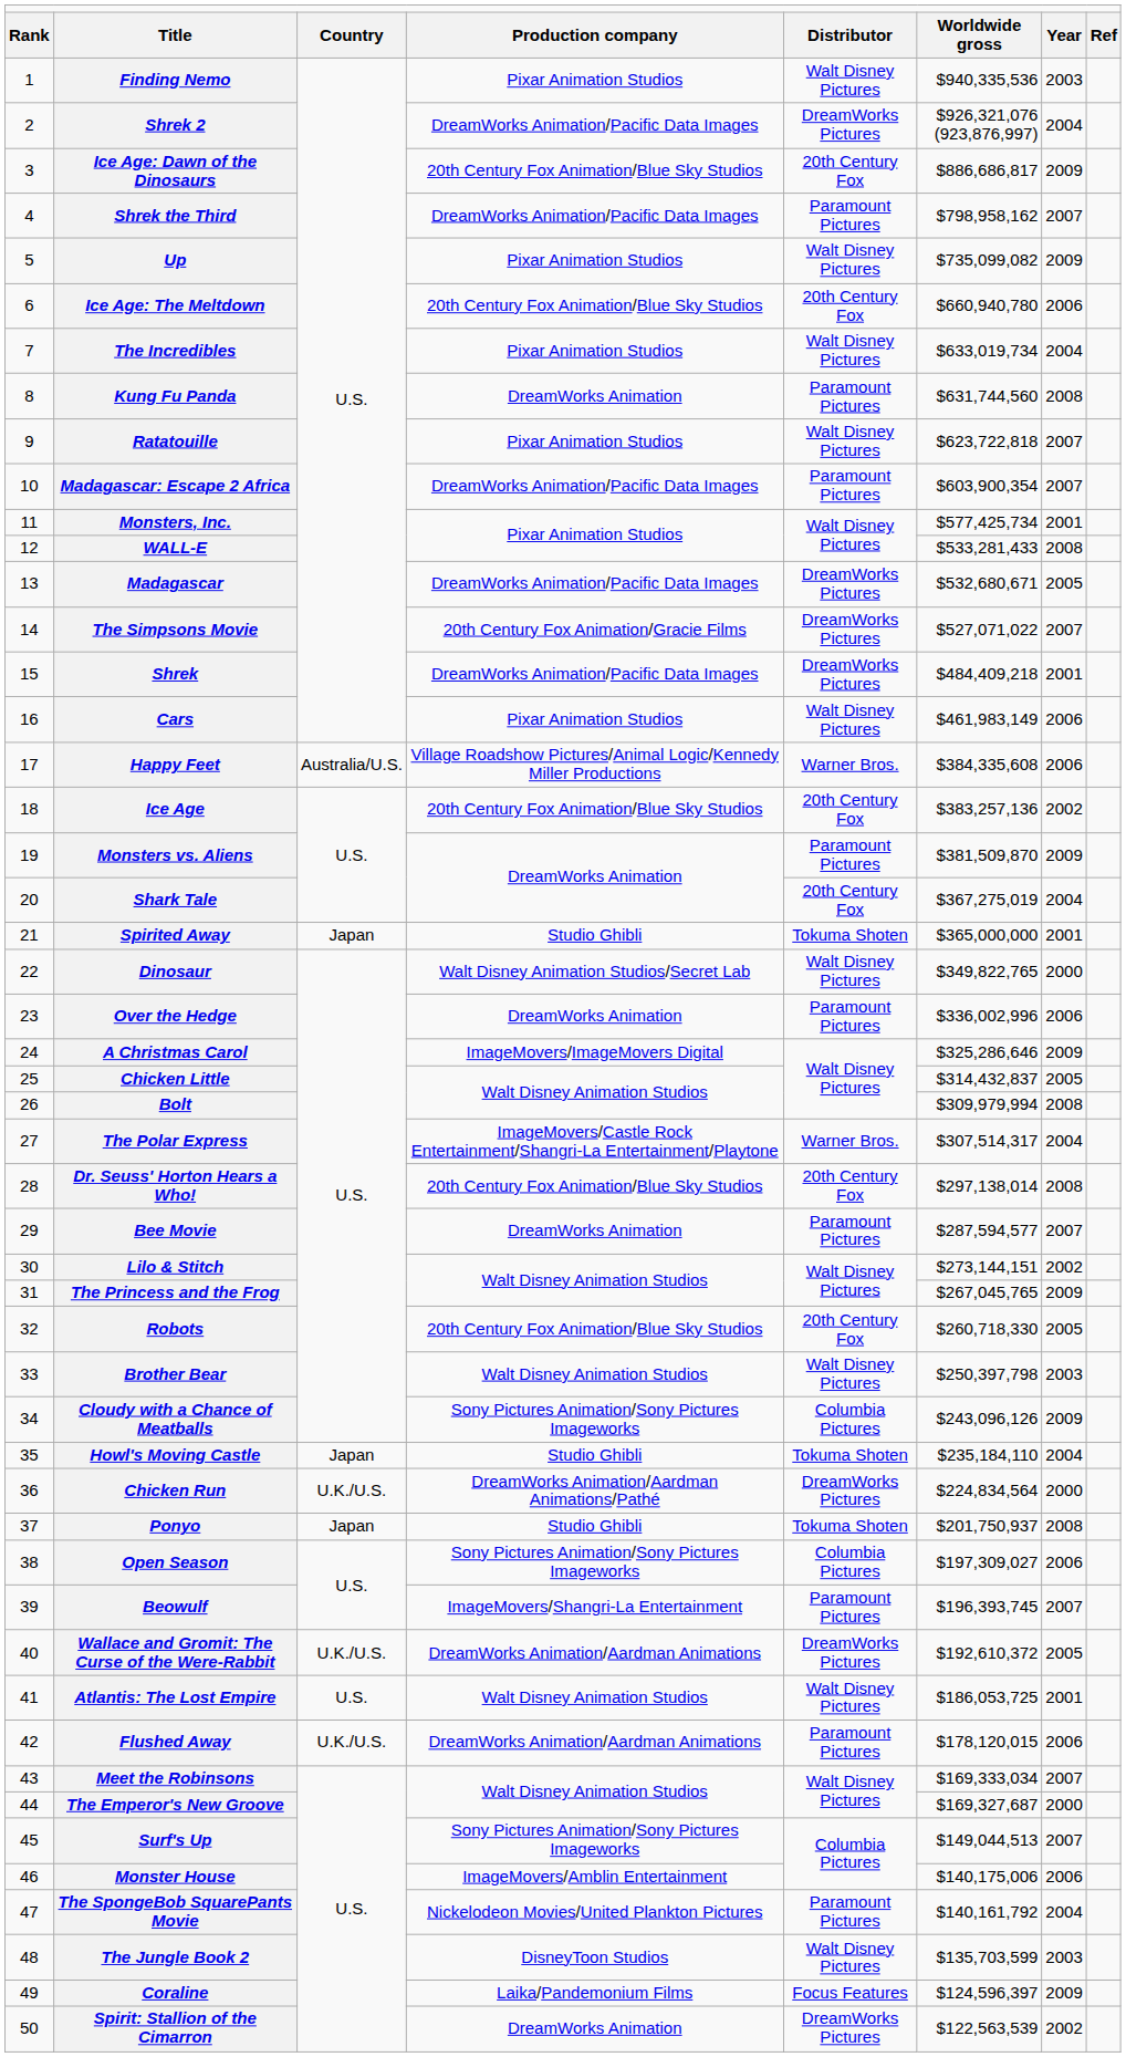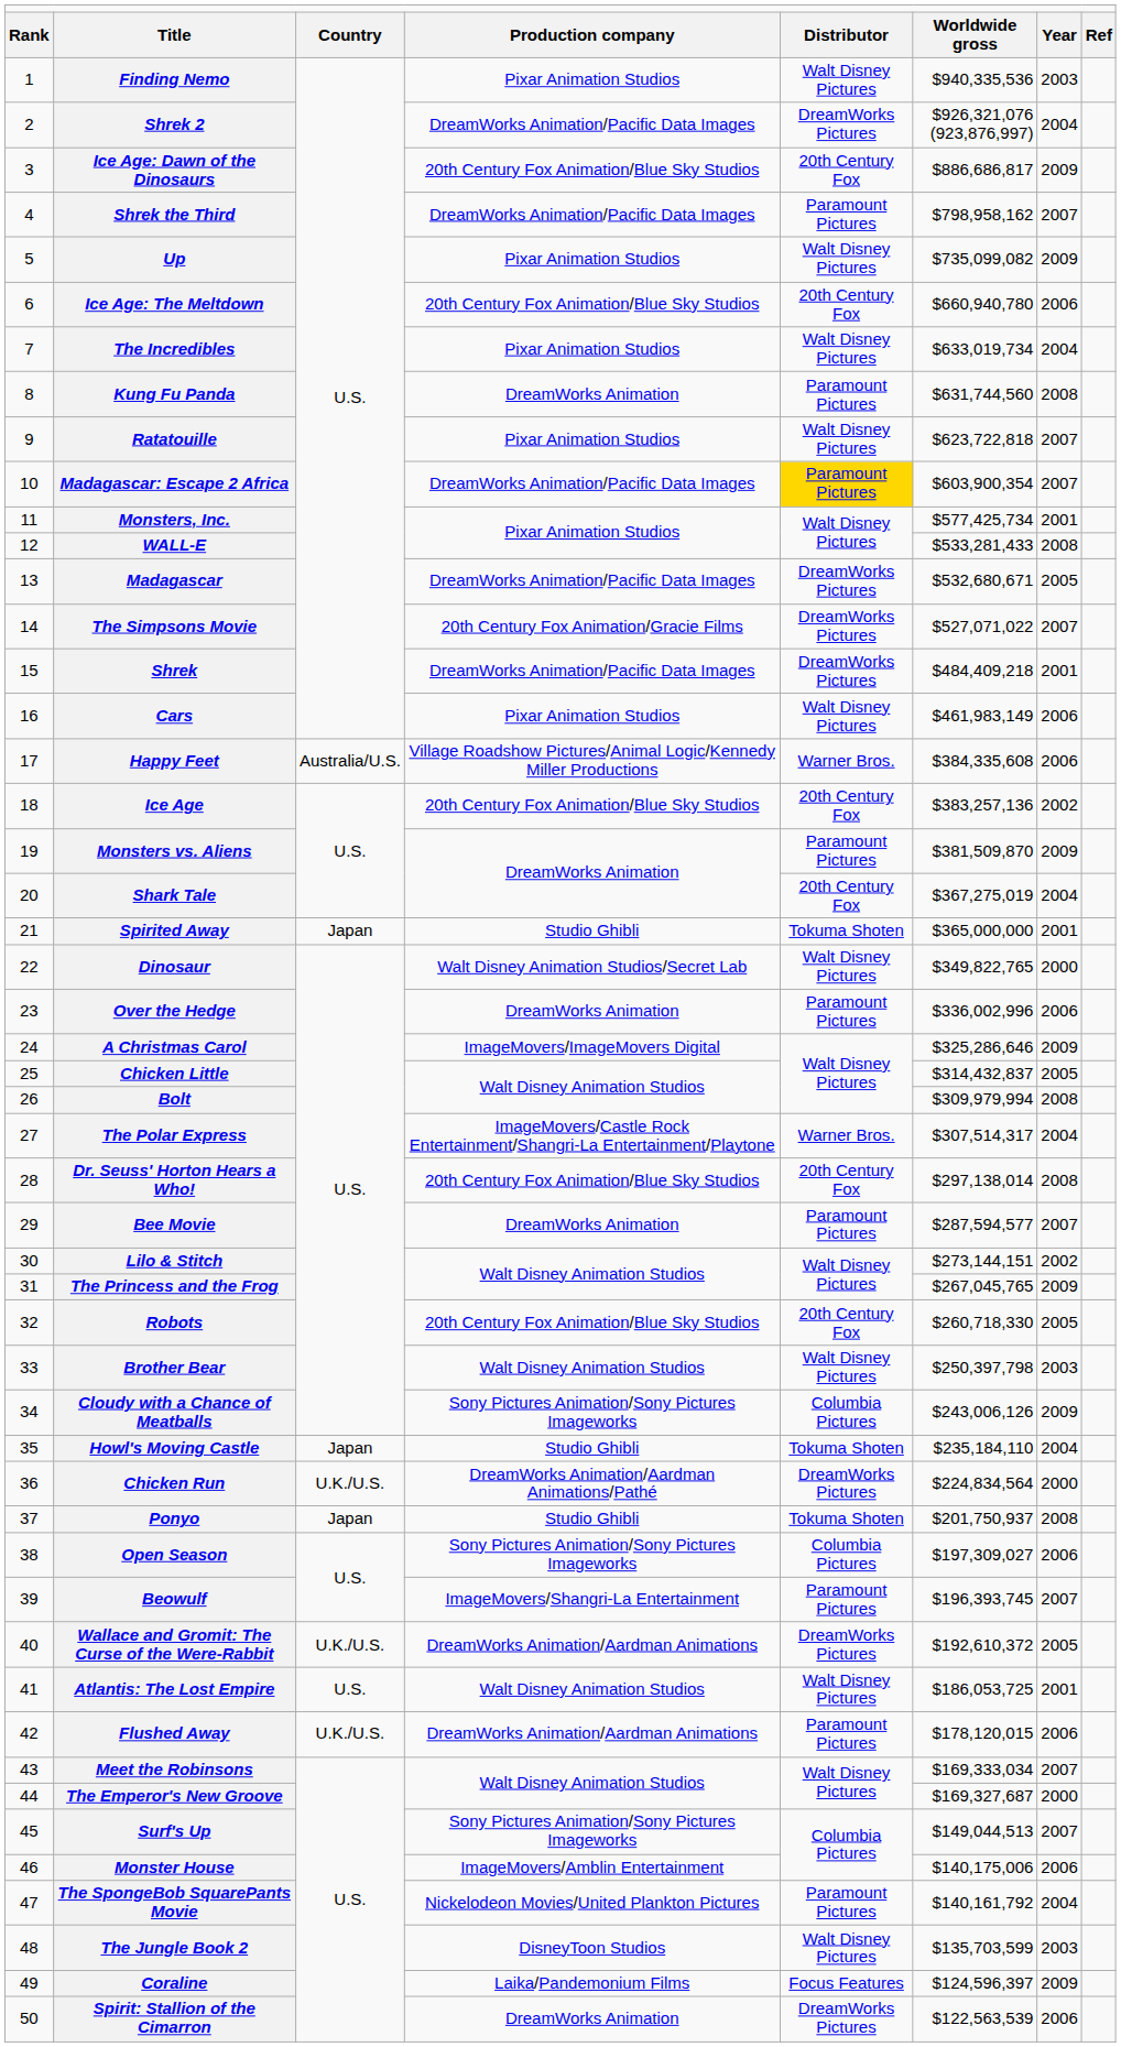Madagascar: Escape 2 Africa | column 5: no background -> gold background
Cloudy with a Chance of Meatballs | column 6: $243,096,126 -> $243,006,126
Spirit: Stallion of the Cimarron | column 7: 2002 -> 2006
